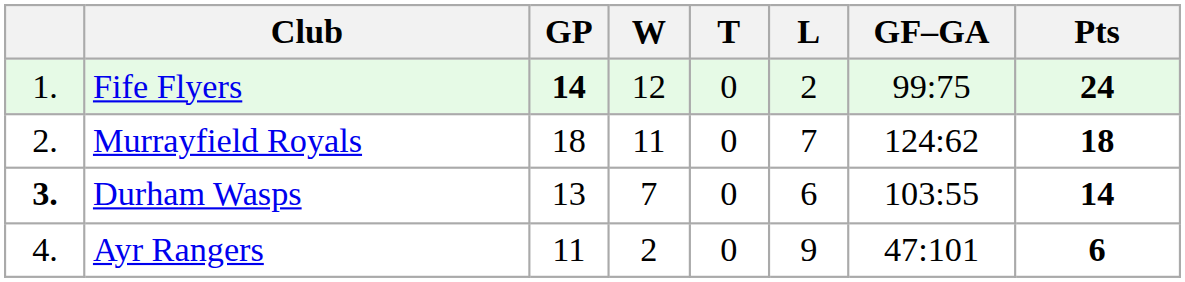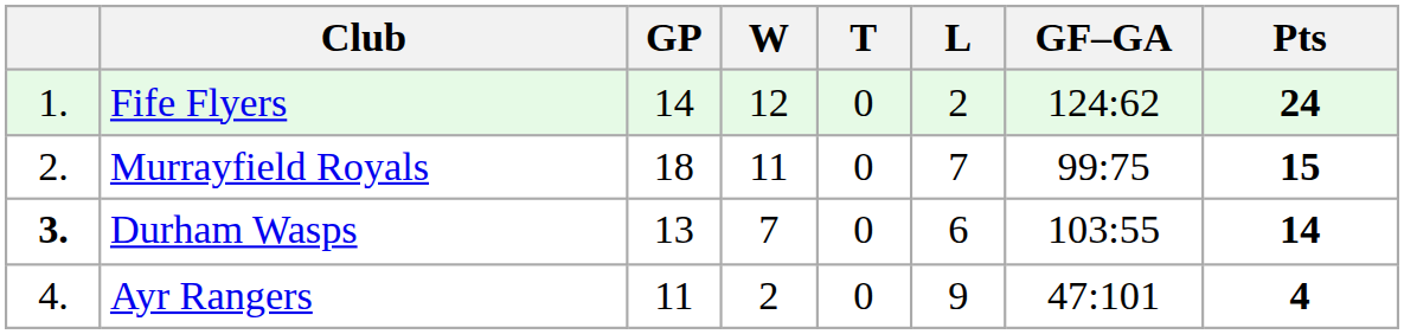Fife Flyers | GP: bold -> normal
Fife Flyers | GF–GA: 99:75 -> 124:62
Murrayfield Royals | GF–GA: 124:62 -> 99:75
Murrayfield Royals | Pts: 18 -> 15
Ayr Rangers | Pts: 6 -> 4
